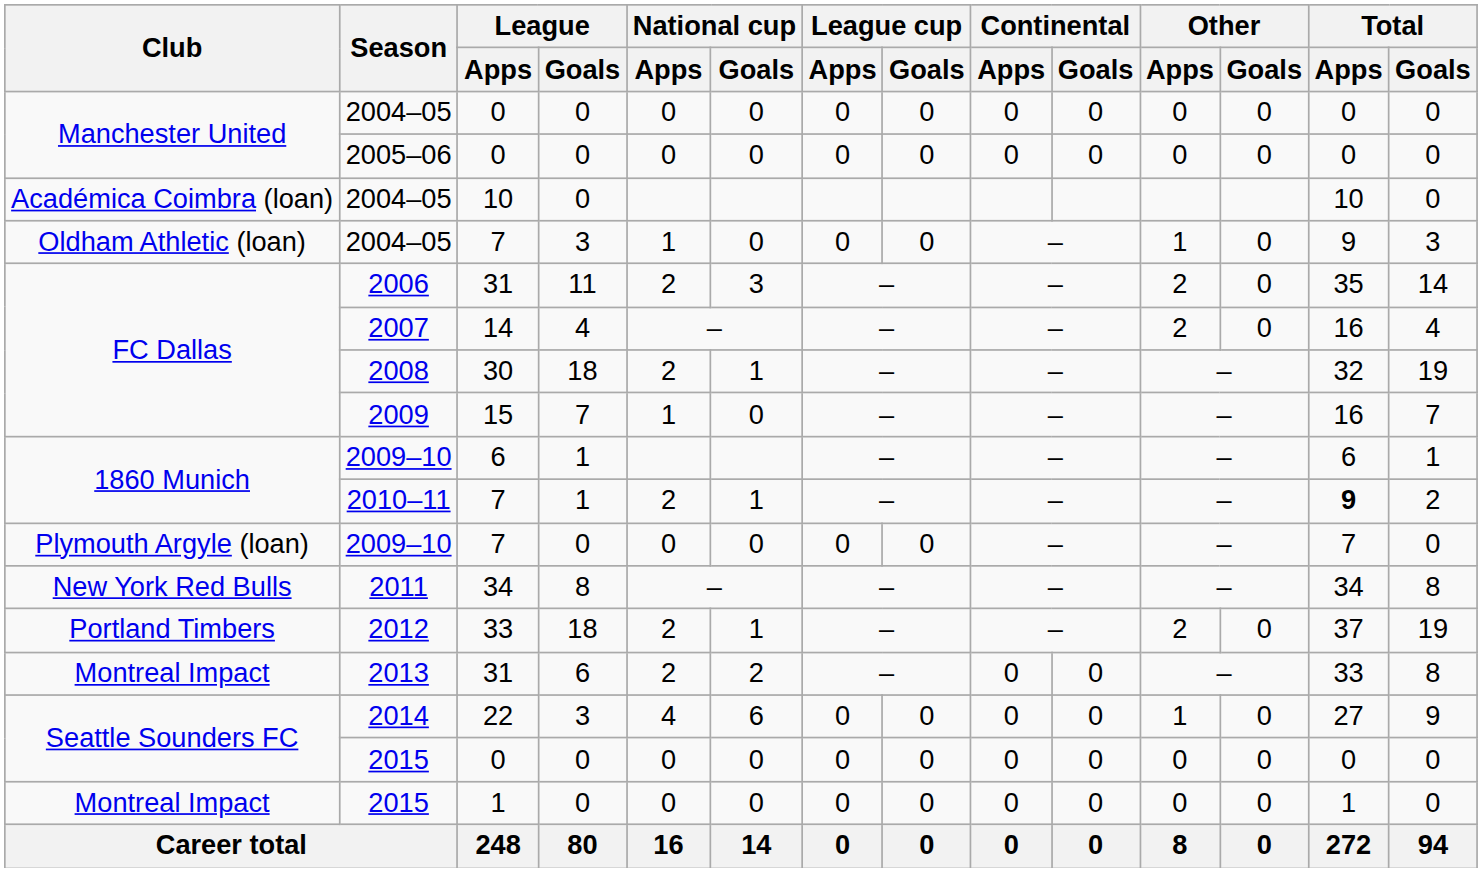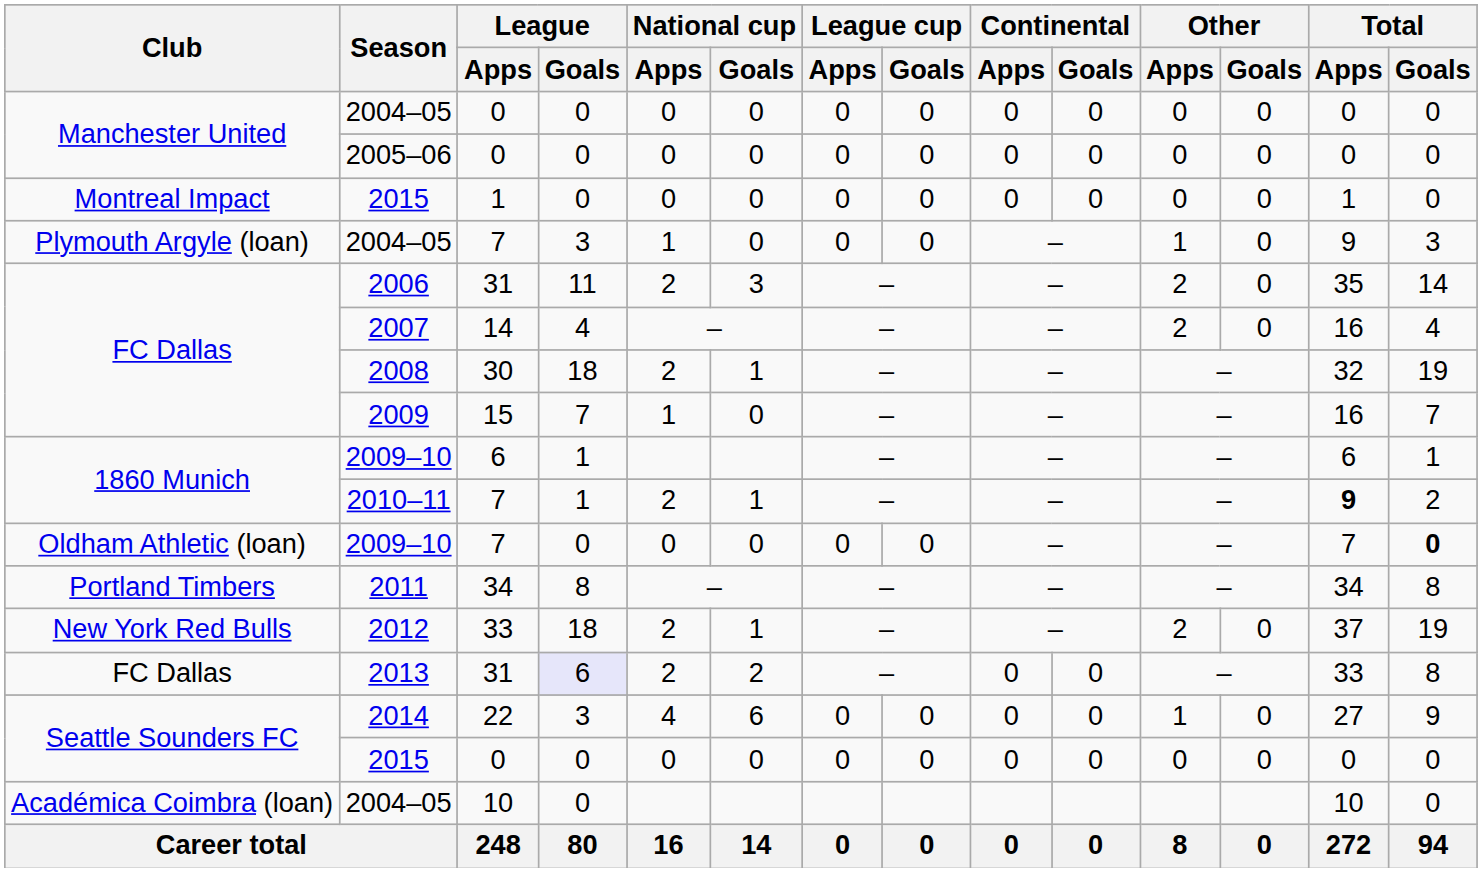rows swapped: 2004–05 / 10 <-> 2015 / 1
2004–05 / 7 | Club: Oldham Athletic (loan) -> Plymouth Argyle (loan)
2009–10 / 7 | Club: Plymouth Argyle (loan) -> Oldham Athletic (loan)
2009–10 / 7 | Total / Goals: normal -> bold
2011 | Club: New York Red Bulls -> Portland Timbers
2012 | Club: Portland Timbers -> New York Red Bulls
2013 | Club: Montreal Impact -> FC Dallas
2013 | League / Goals: no background -> lavender background
